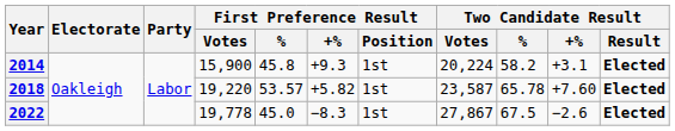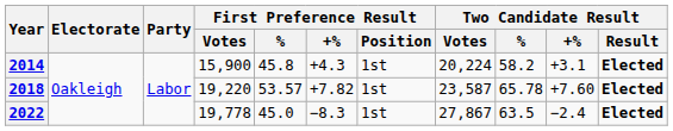2014 | First Preference Result / +%: +9.3 -> +4.3
2018 | First Preference Result / +%: +5.82 -> +7.82
2022 | Two Candidate Result / %: 67.5 -> 63.5
2022 | Two Candidate Result / +%: −2.6 -> −2.4
